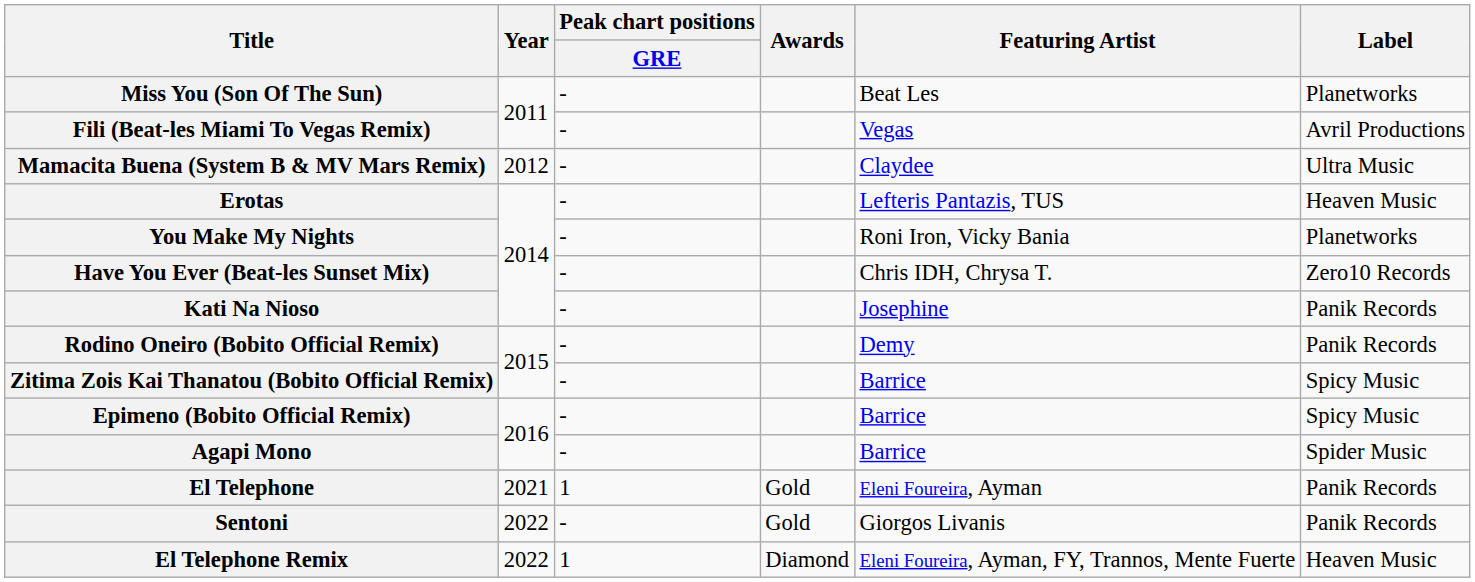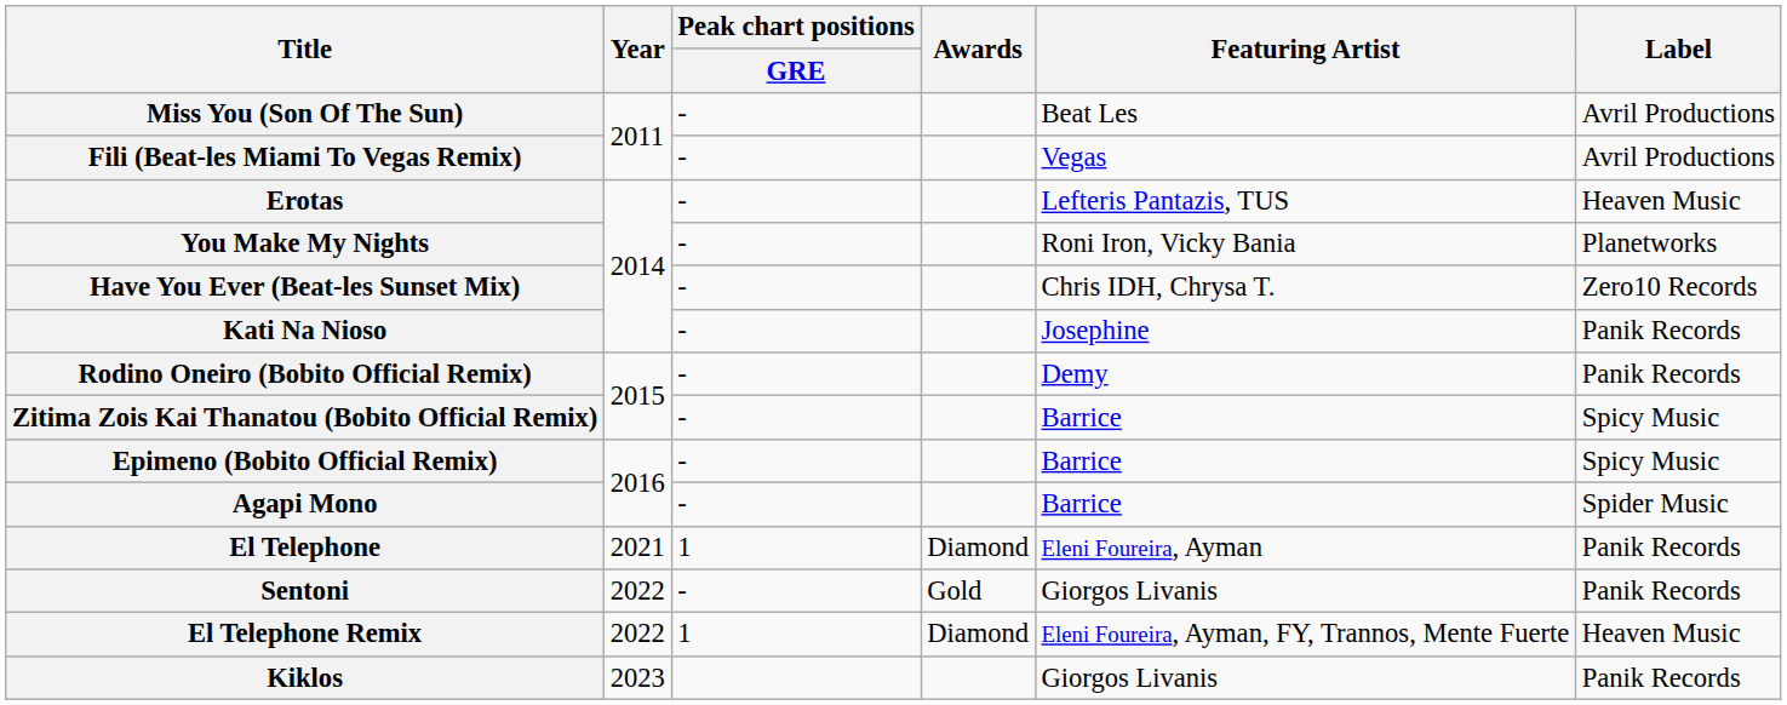Miss You (Son Of The Sun) | Label: Planetworks -> Avril Productions
- row: Mamacita Buena (System B & MV Mars Remix) | 2012 | - | Claydee | Ultra Music
El Telephone | Awards: Gold -> Diamond
+ row: Kiklos | 2023 | Giorgos Livanis | Panik Records
